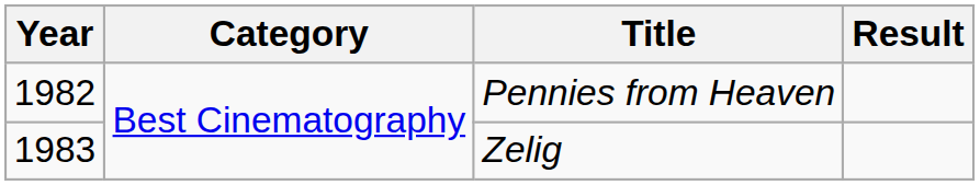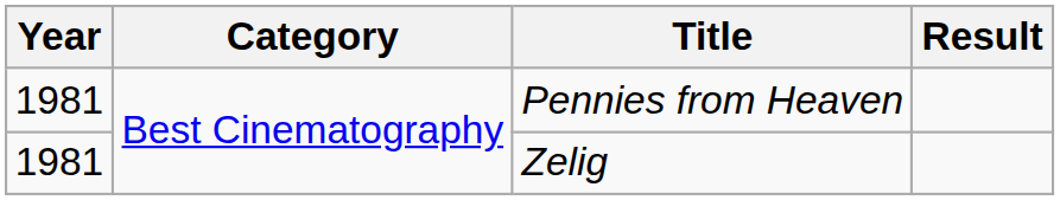Pennies from Heaven | Year: 1982 -> 1981
Zelig | Year: 1983 -> 1981
